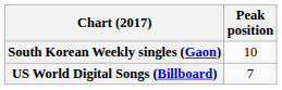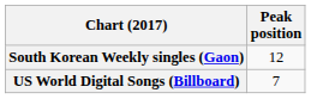South Korean Weekly singles (Gaon) | Peak position: 10 -> 12
